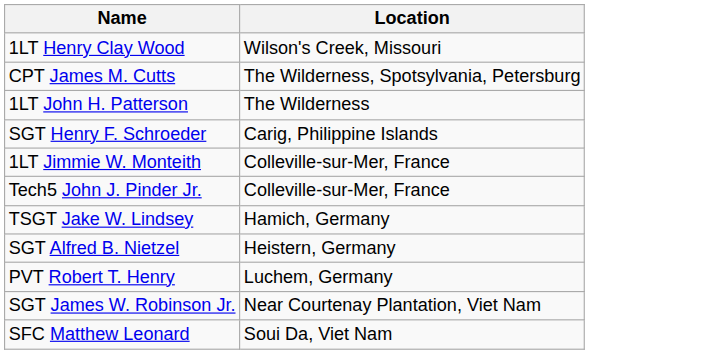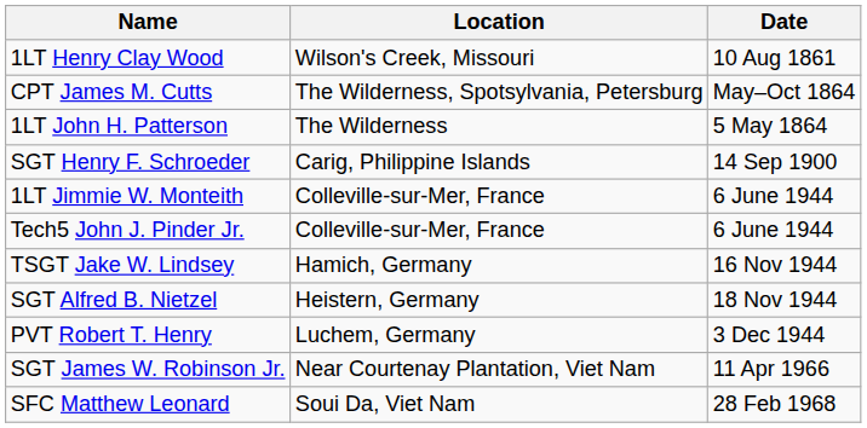+ column: Date | 10 Aug 1861 | May–Oct 1864 | 5 May 1864 | 14 Sep 1900 | 6 June 1944 | 6 June 1944 | 16 Nov 1944 | 18 Nov 1944 | 3 Dec 1944 | 11 Apr 1966 | 28 Feb 1968
